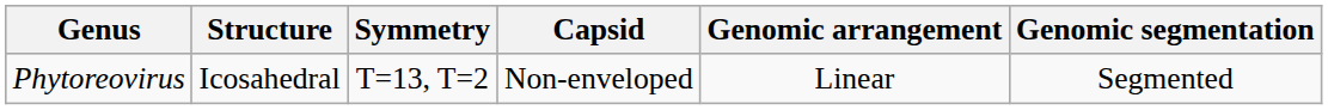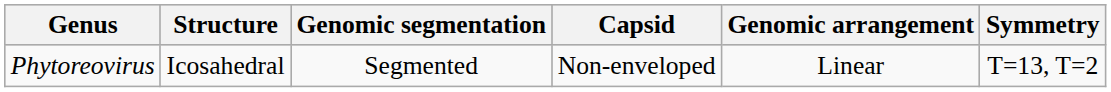columns swapped: Symmetry <-> Genomic segmentation
